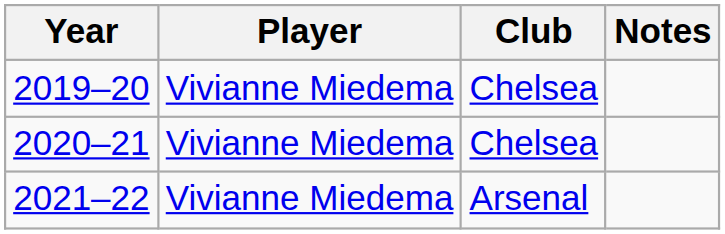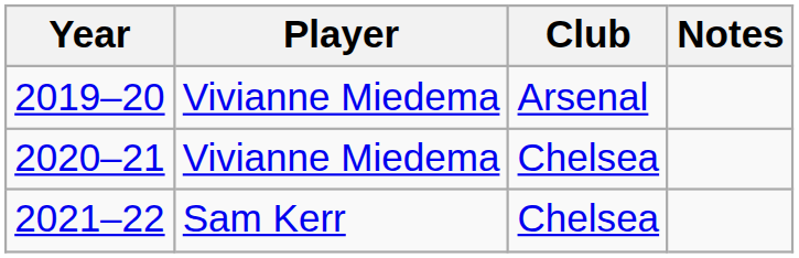2019–20 | Club: Chelsea -> Arsenal
2021–22 | Player: Vivianne Miedema -> Sam Kerr
2021–22 | Club: Arsenal -> Chelsea
